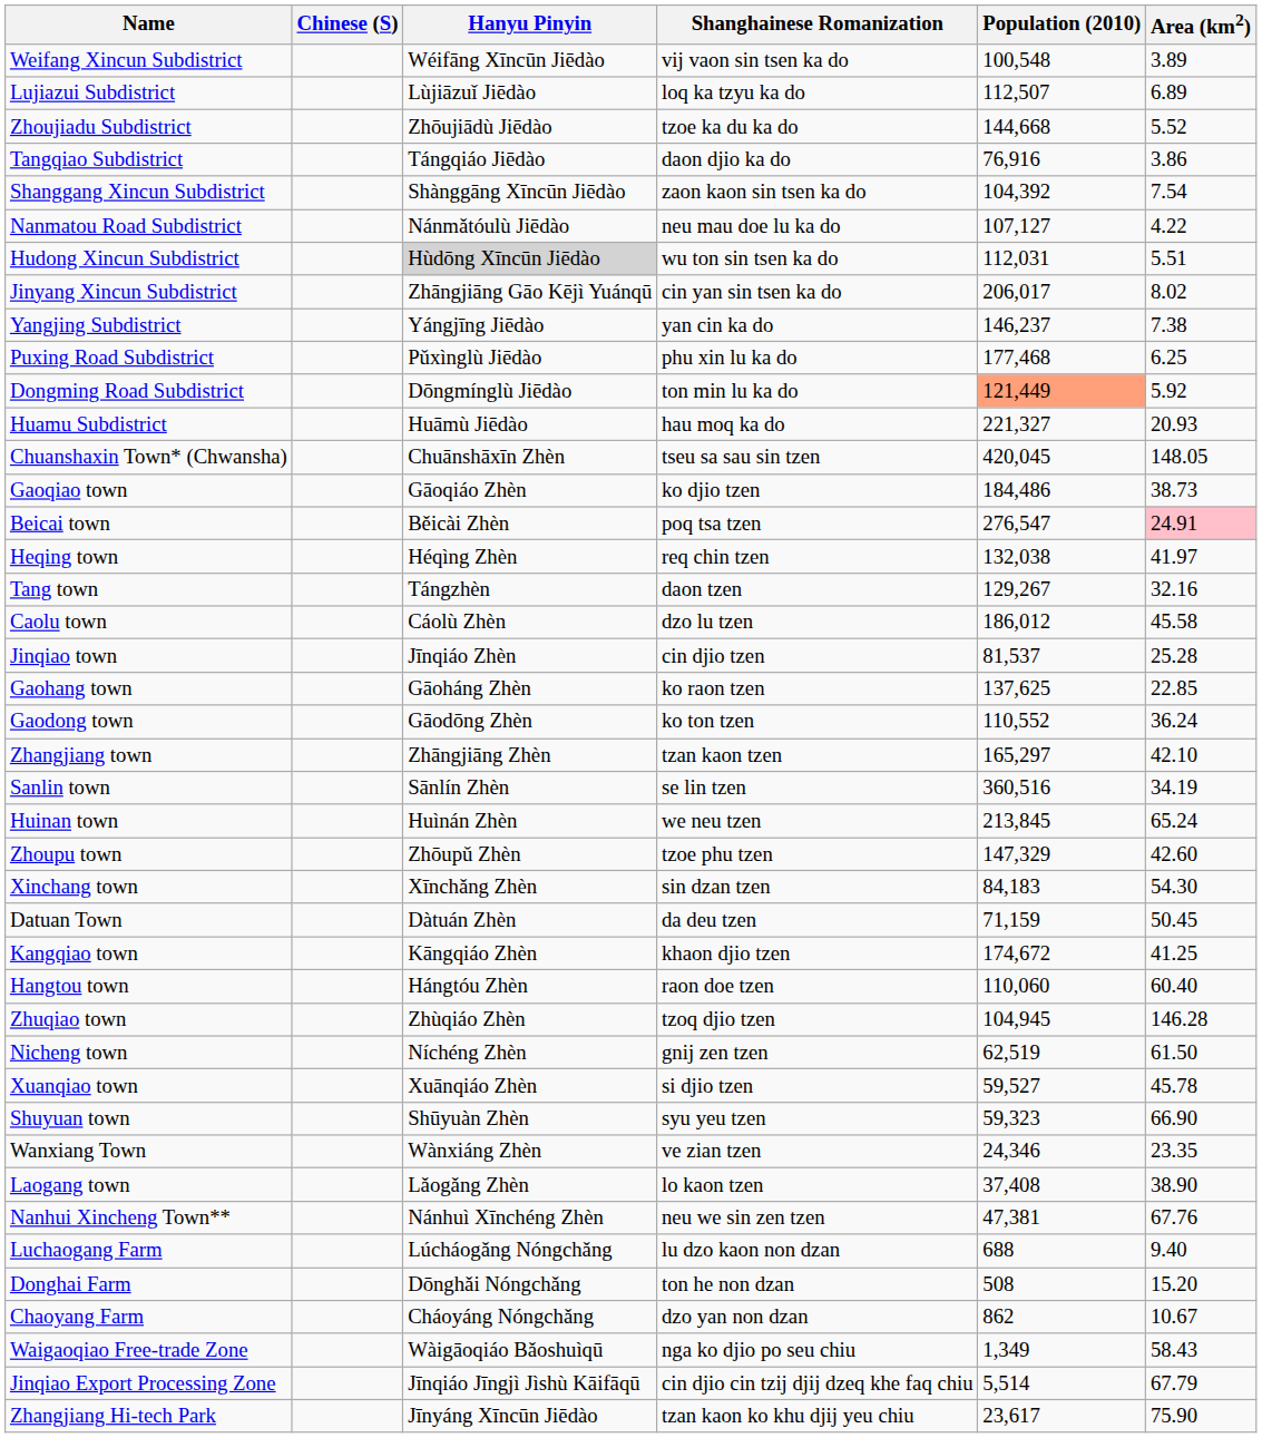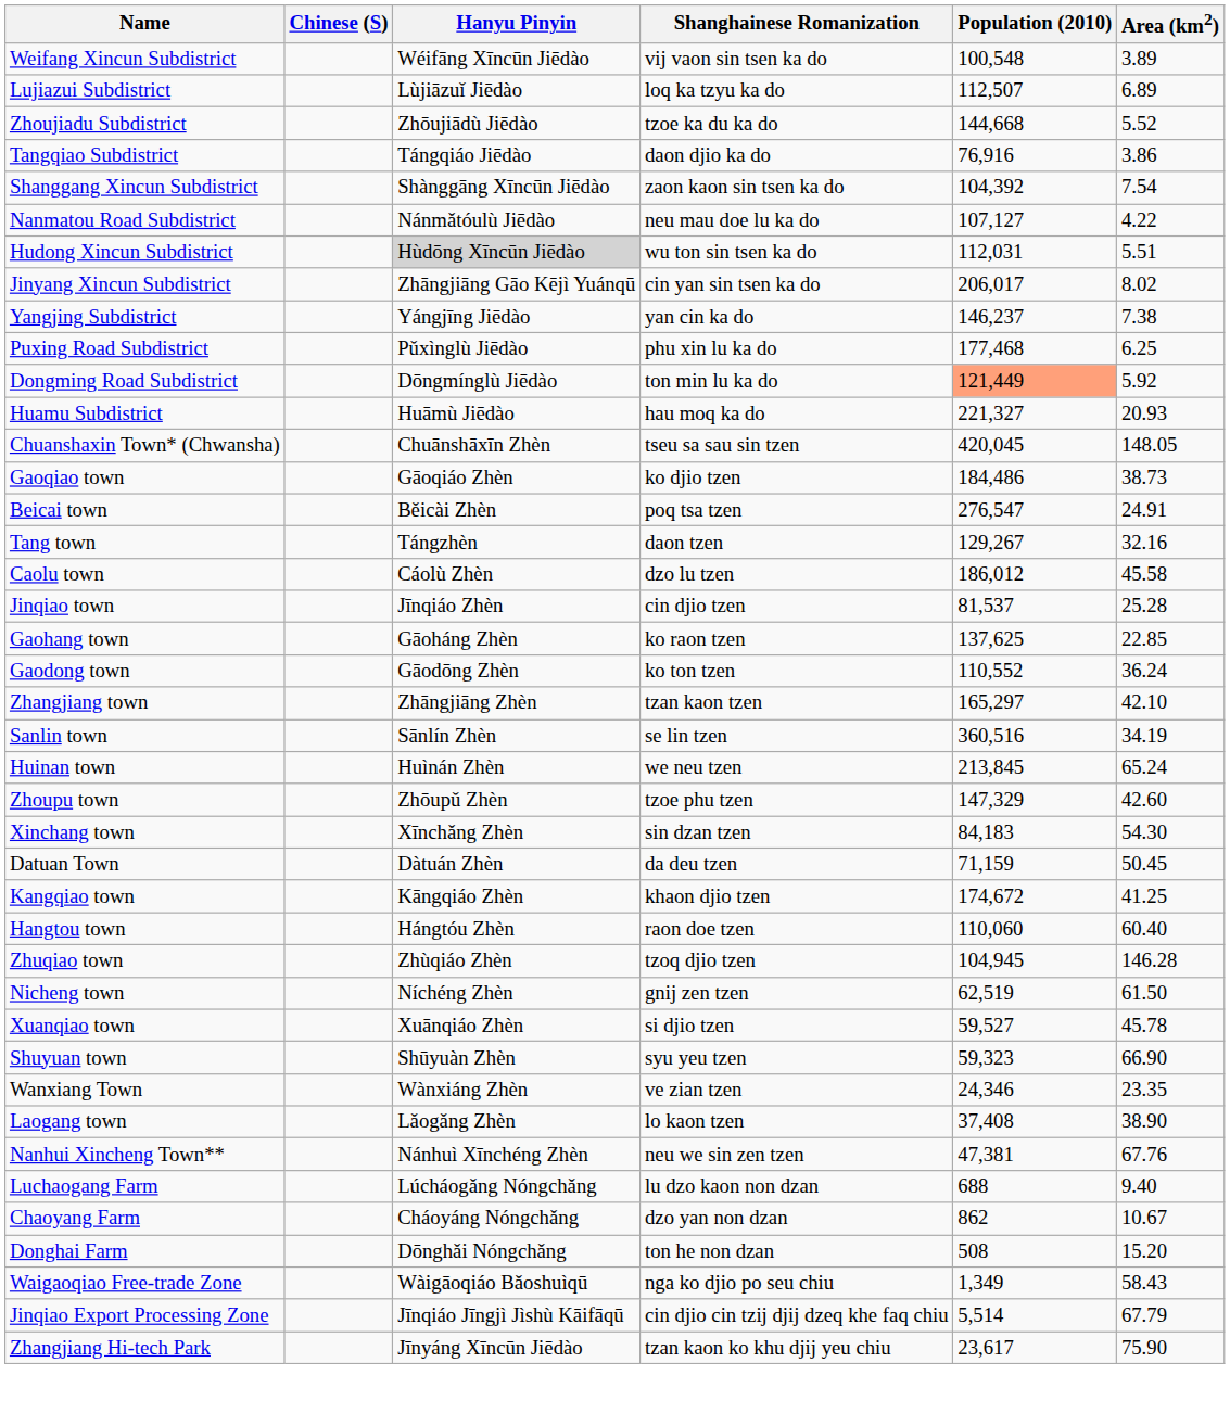Beicai town | Area (km2): pink background -> no background
- row: Heqing town | Héqìng Zhèn | req chin tzen | 132,038 | 41.97
rows swapped: Donghai Farm <-> Chaoyang Farm
